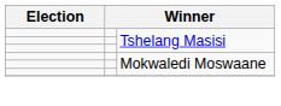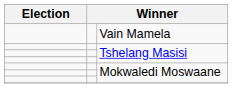+ row: Vain Mamela
